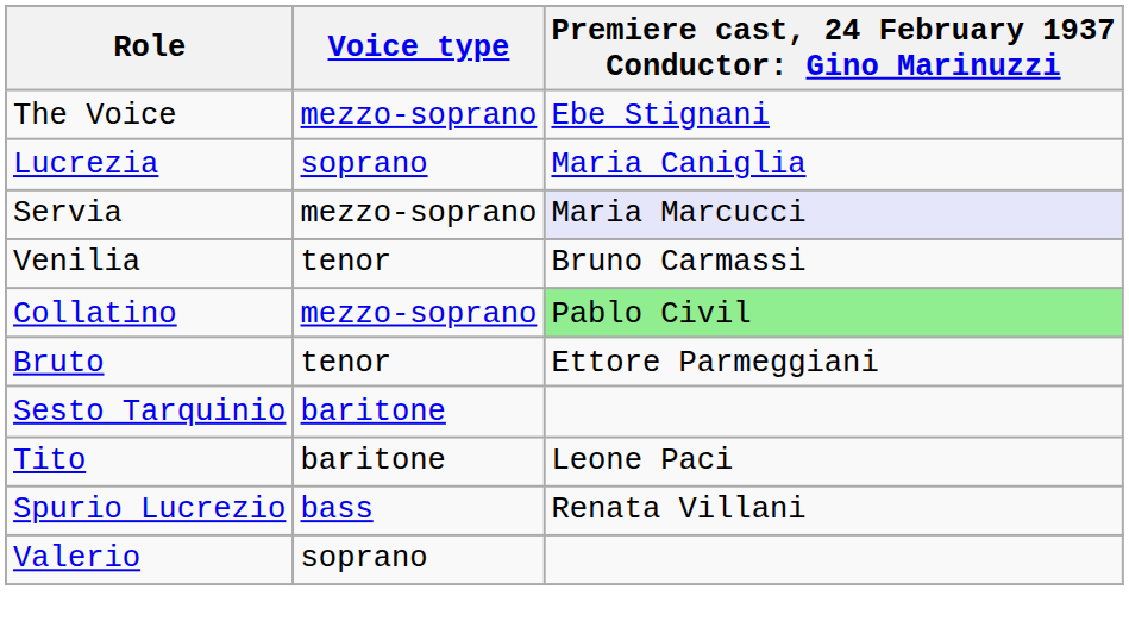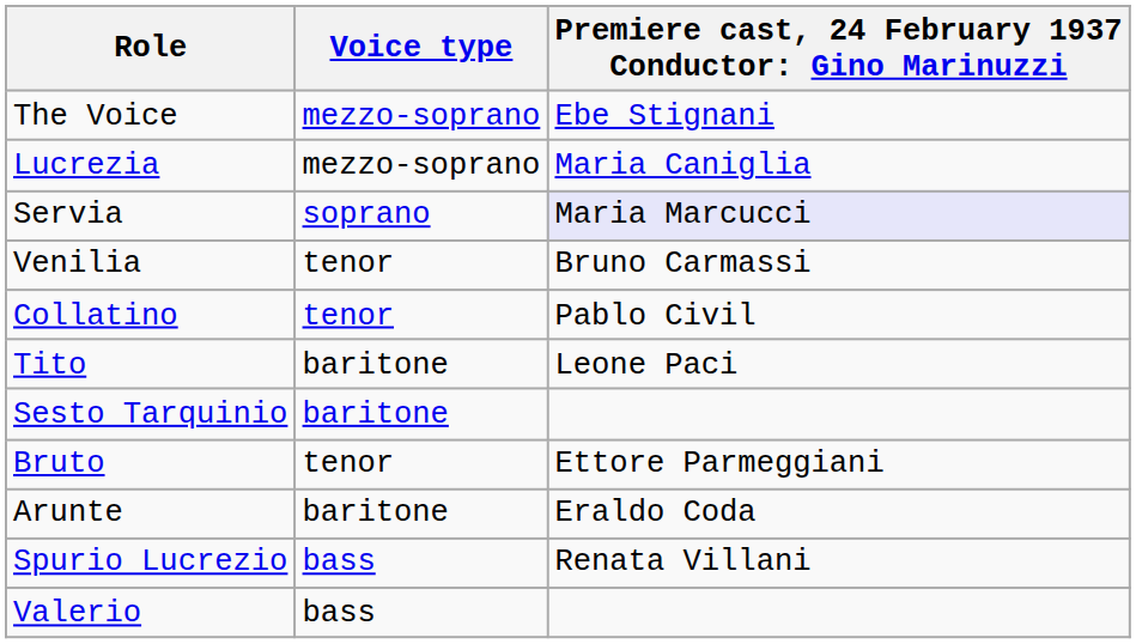Lucrezia | Voice type: soprano -> mezzo-soprano
Servia | Voice type: mezzo-soprano -> soprano
Collatino | Voice type: mezzo-soprano -> tenor
Collatino | column 3: lightgreen background -> no background
rows swapped: Bruto <-> Tito
+ row: Arunte | baritone | Eraldo Coda
Valerio | Voice type: soprano -> bass
